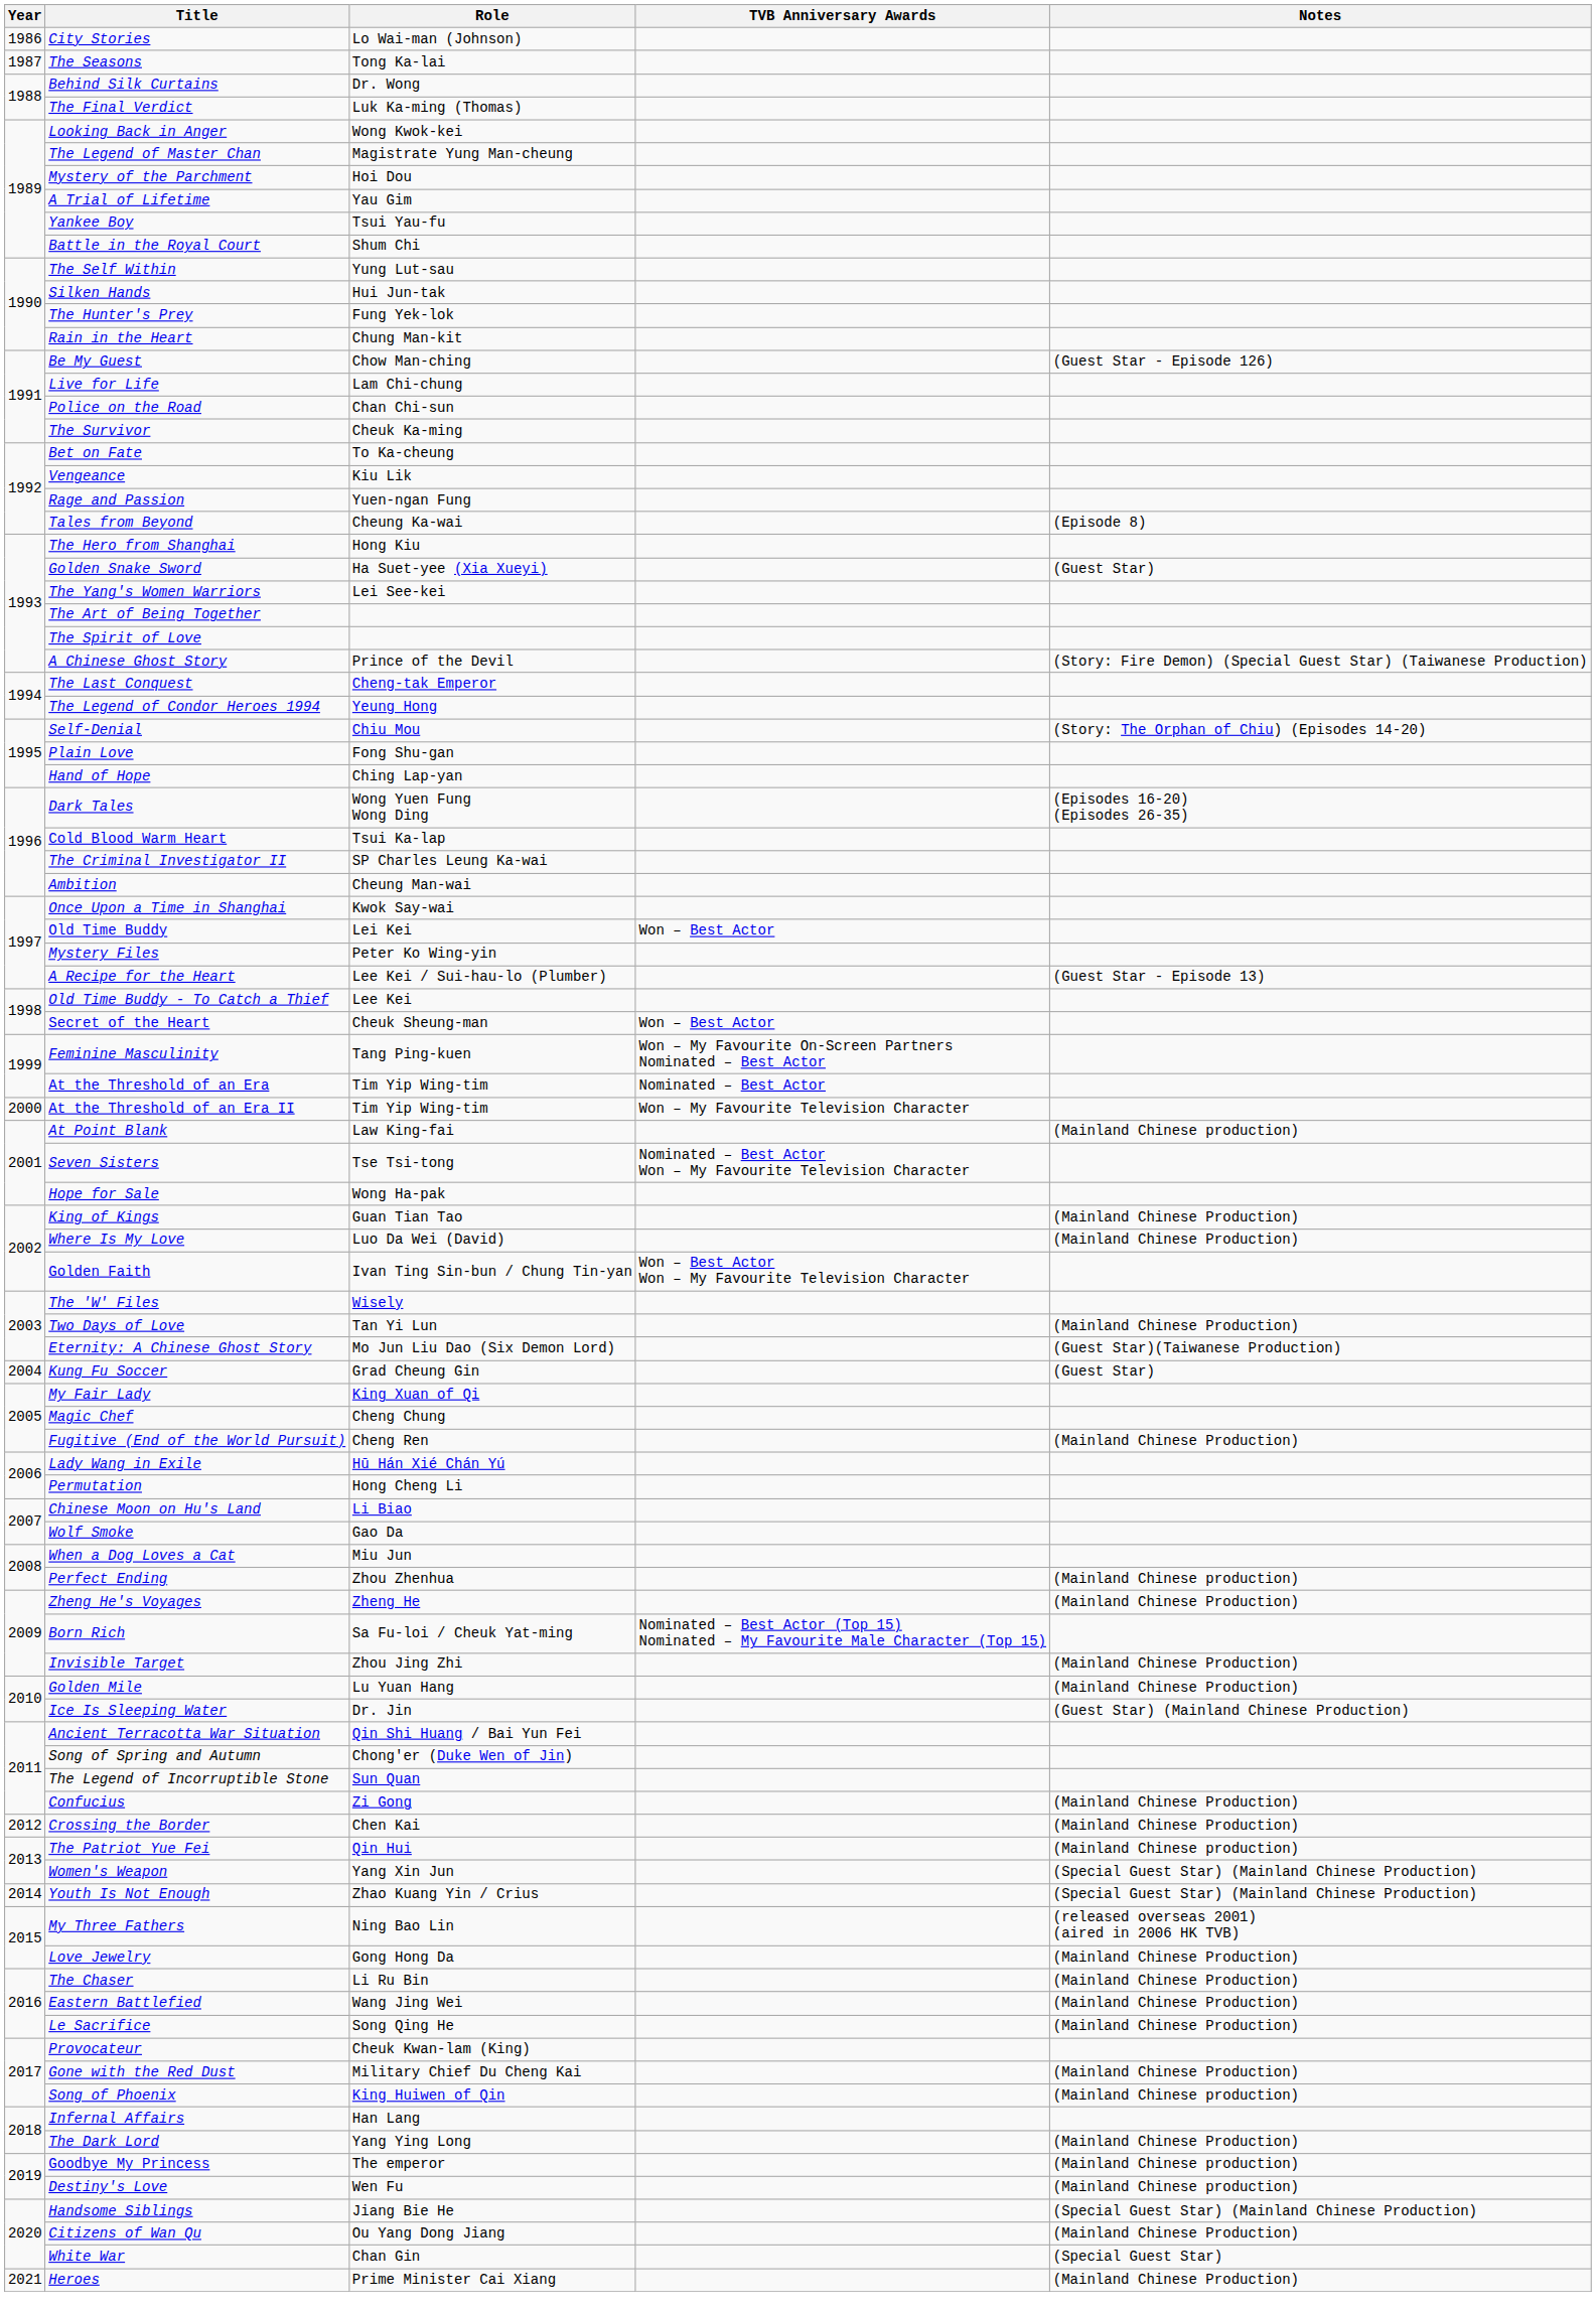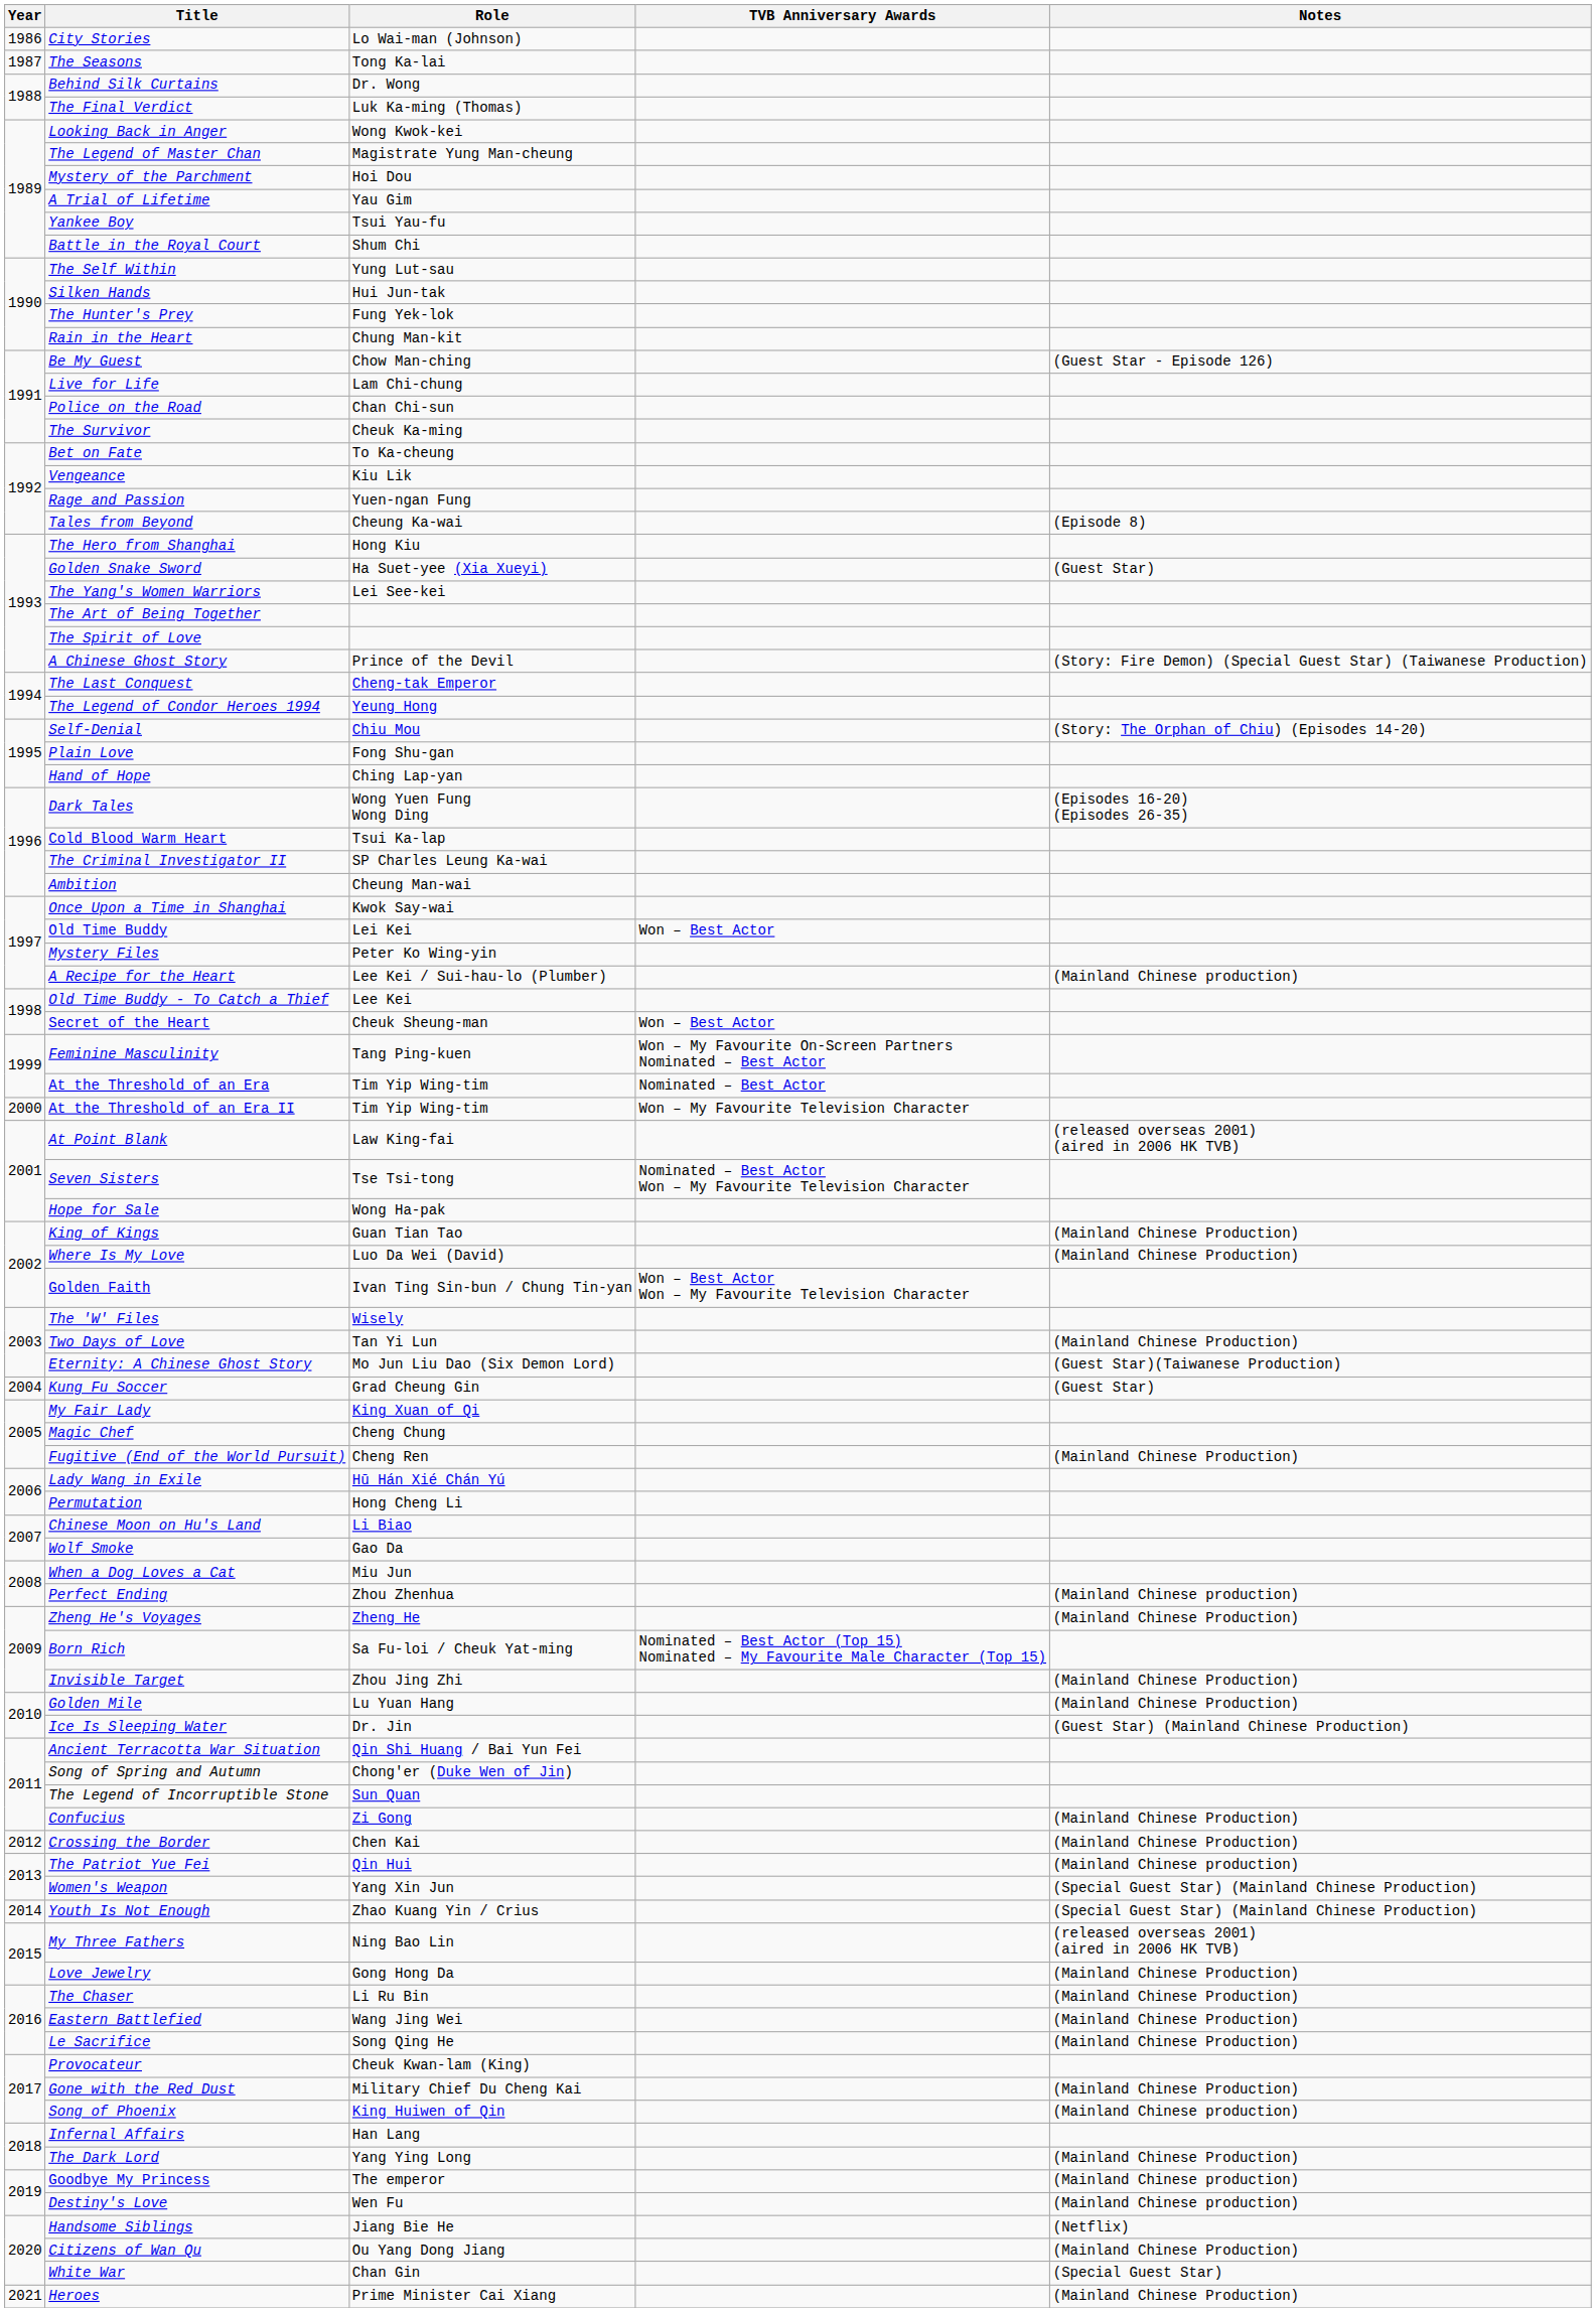A Recipe for the Heart | Notes: (Guest Star - Episode 13) -> (Mainland Chinese production)
At Point Blank | Notes: (Mainland Chinese production) -> (released overseas 2001) (aired in 2006 HK TVB)
Handsome Siblings | Notes: (Special Guest Star) (Mainland Chinese Production) -> (Netflix)
